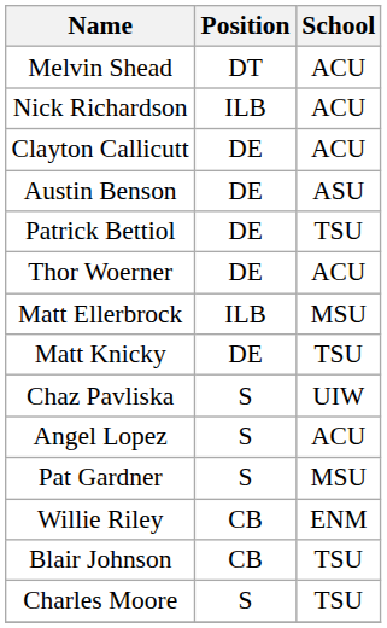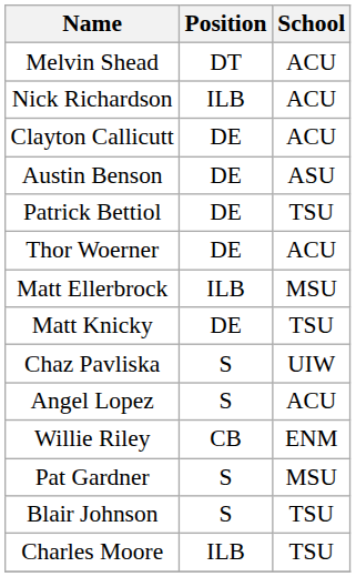rows swapped: Pat Gardner <-> Willie Riley
Blair Johnson | Position: CB -> S
Charles Moore | Position: S -> ILB
